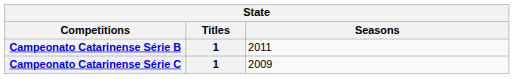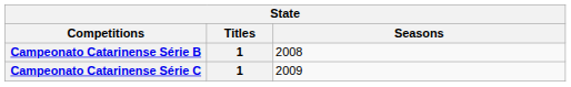Campeonato Catarinense Série B | Seasons: 2011 -> 2008
